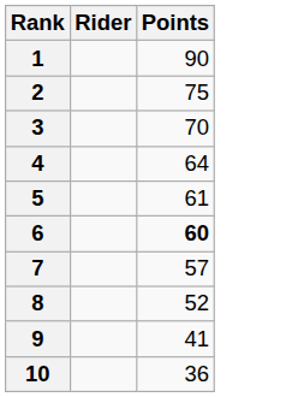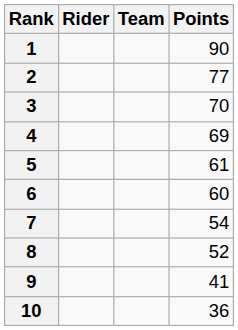+ column: Team
2 | Points: 75 -> 77
4 | Points: 64 -> 69
6 | Points: bold -> normal
7 | Points: 57 -> 54
